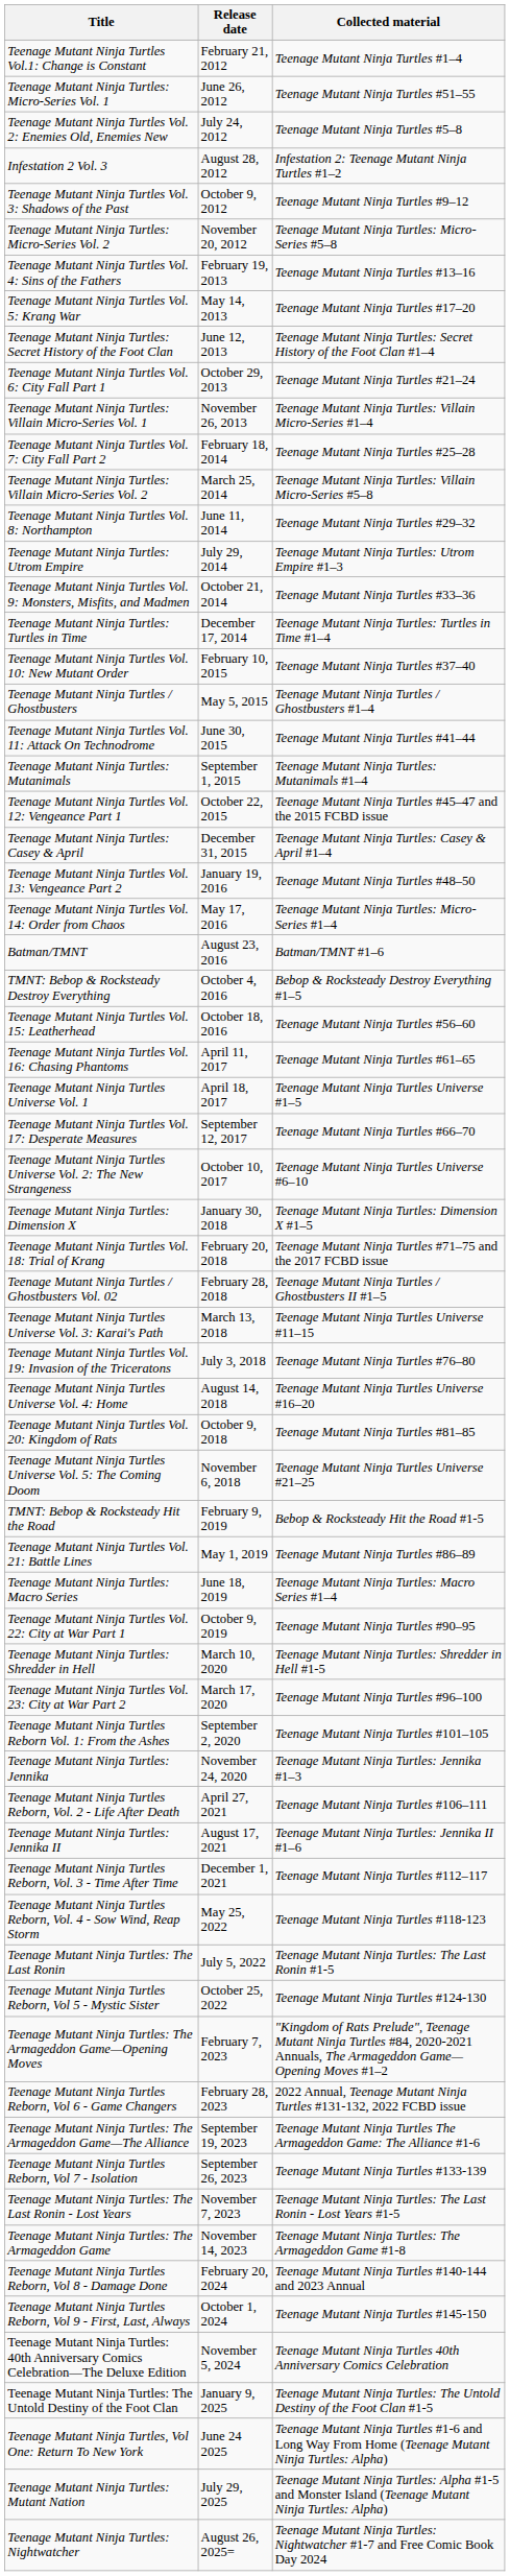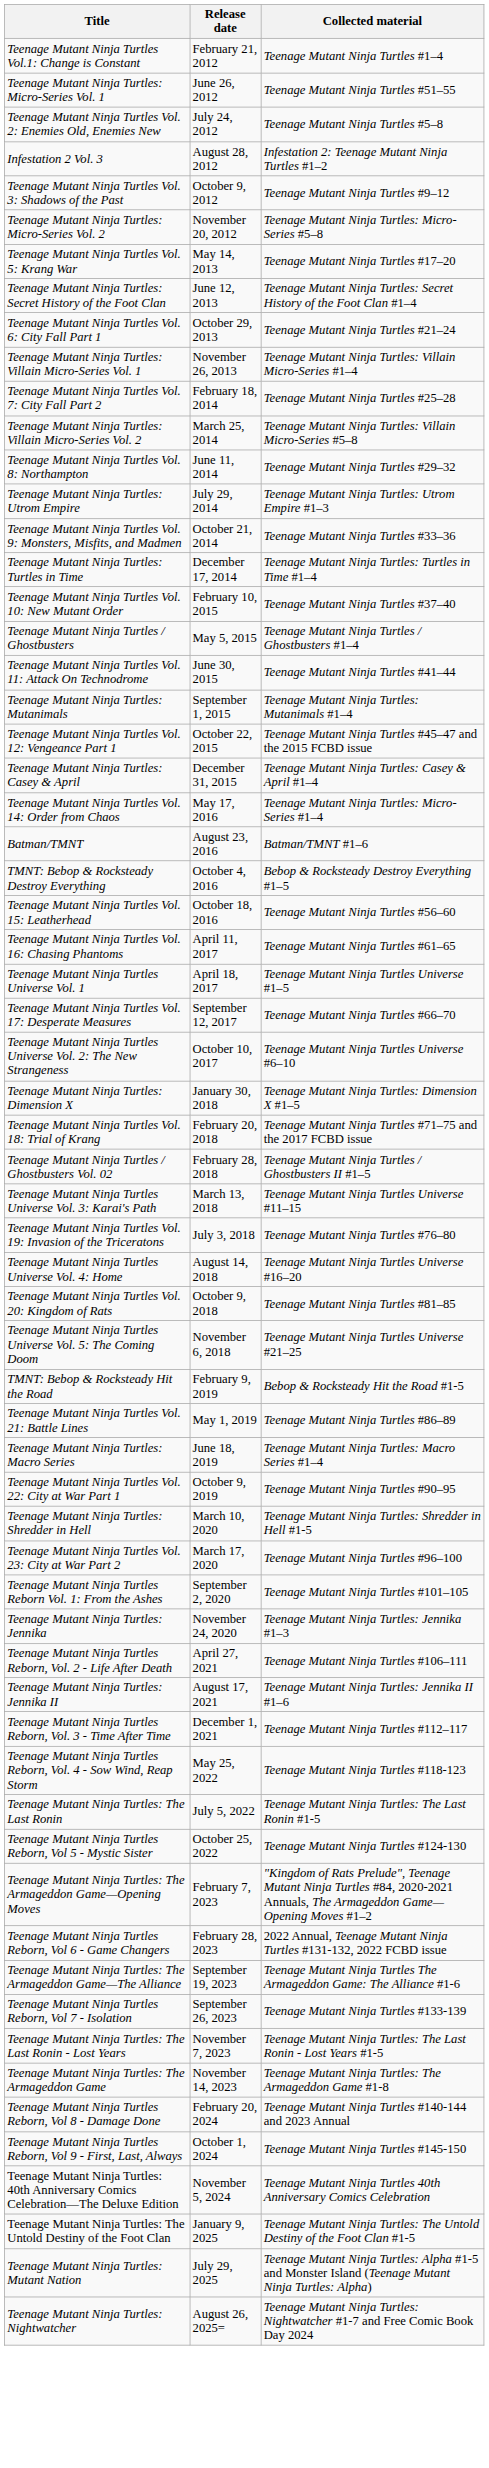- row: Teenage Mutant Ninja Turtles Vol. 4: Sins of the Fathers | February 19, 2013 | Teenage Mutant Ninja Turtles #13–16
- row: Teenage Mutant Ninja Turtles Vol. 13: Vengeance Part 2 | January 19, 2016 | Teenage Mutant Ninja Turtles #48–50
- row: Teenage Mutant Ninja Turtles, Vol One: Return To New York | June 24 2025 | Teenage Mutant Ninja Turtles #1-6 and Long Way From Home (Teenage Mutant Ninja Turtles: Alpha)
